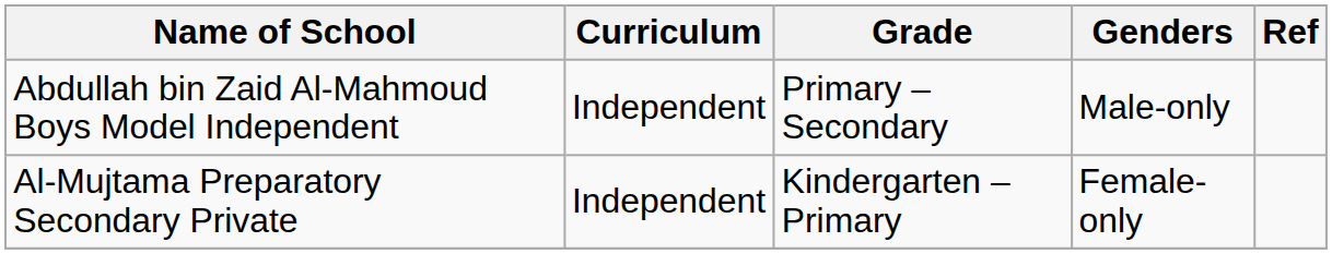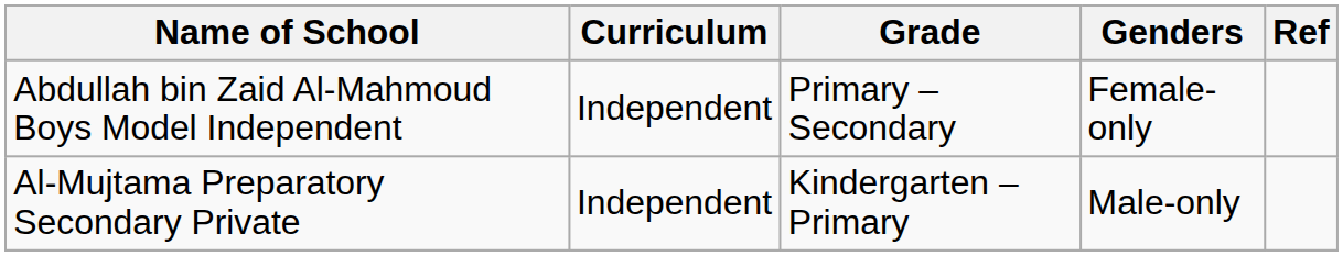Abdullah bin Zaid Al-Mahmoud Boys Model Independent | Genders: Male-only -> Female-only
Al-Mujtama Preparatory Secondary Private | Genders: Female-only -> Male-only
